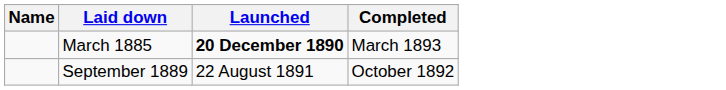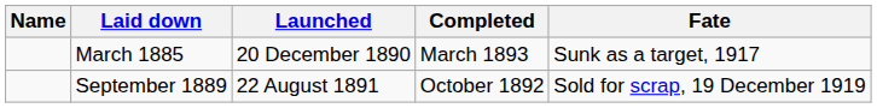+ column: Fate | Sunk as a target, 1917 | Sold for scrap, 19 December 1919
March 1885 | Launched: bold -> normal
